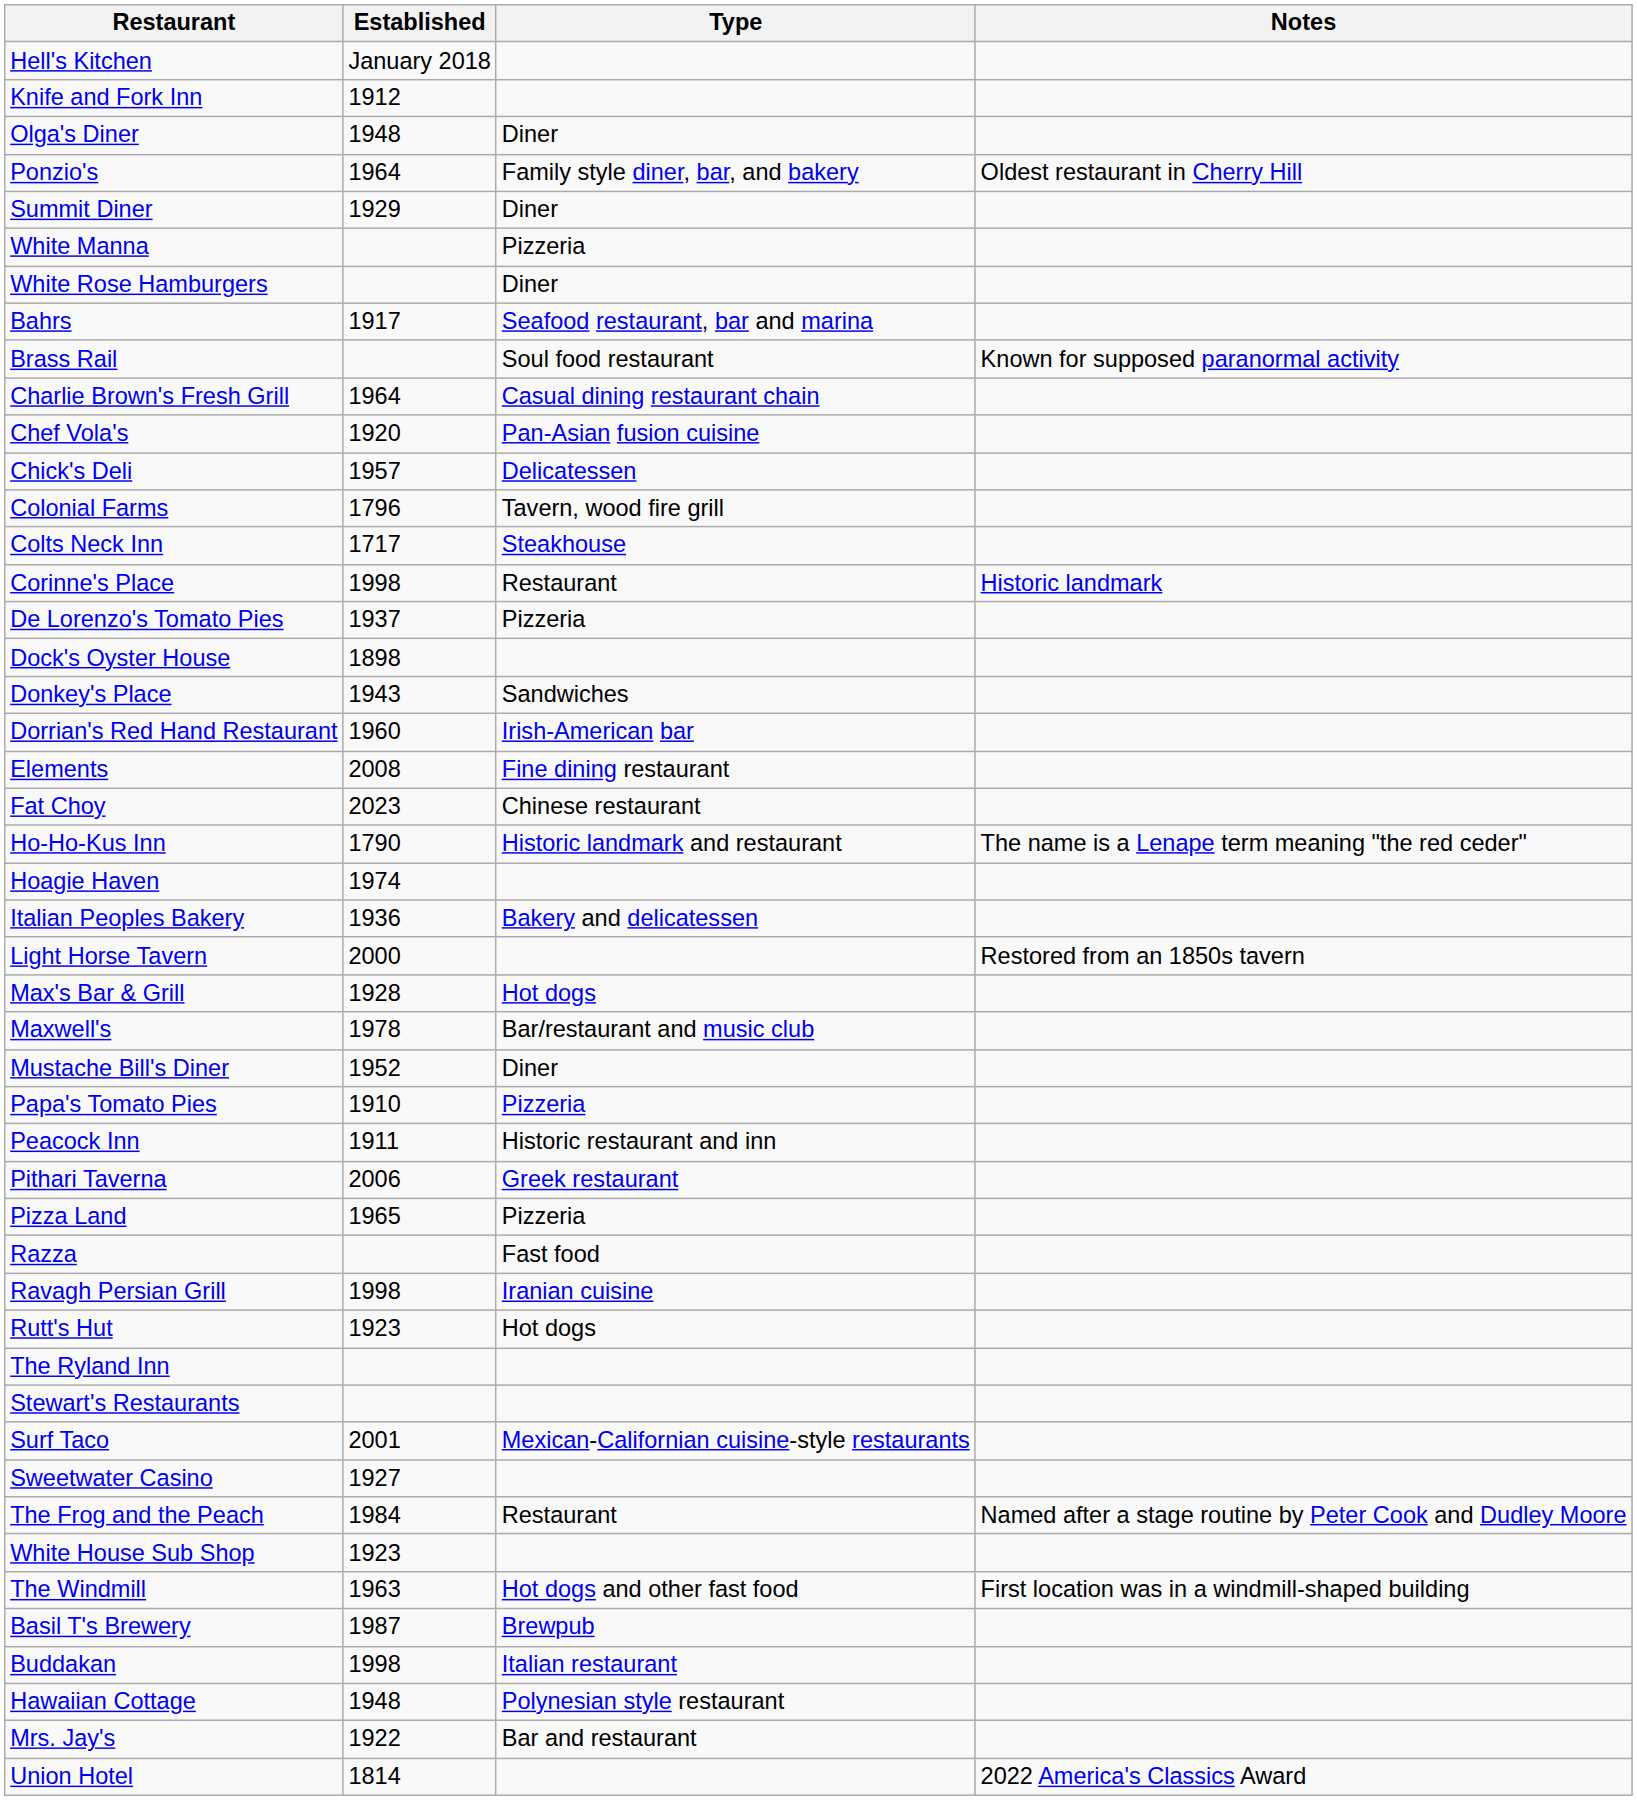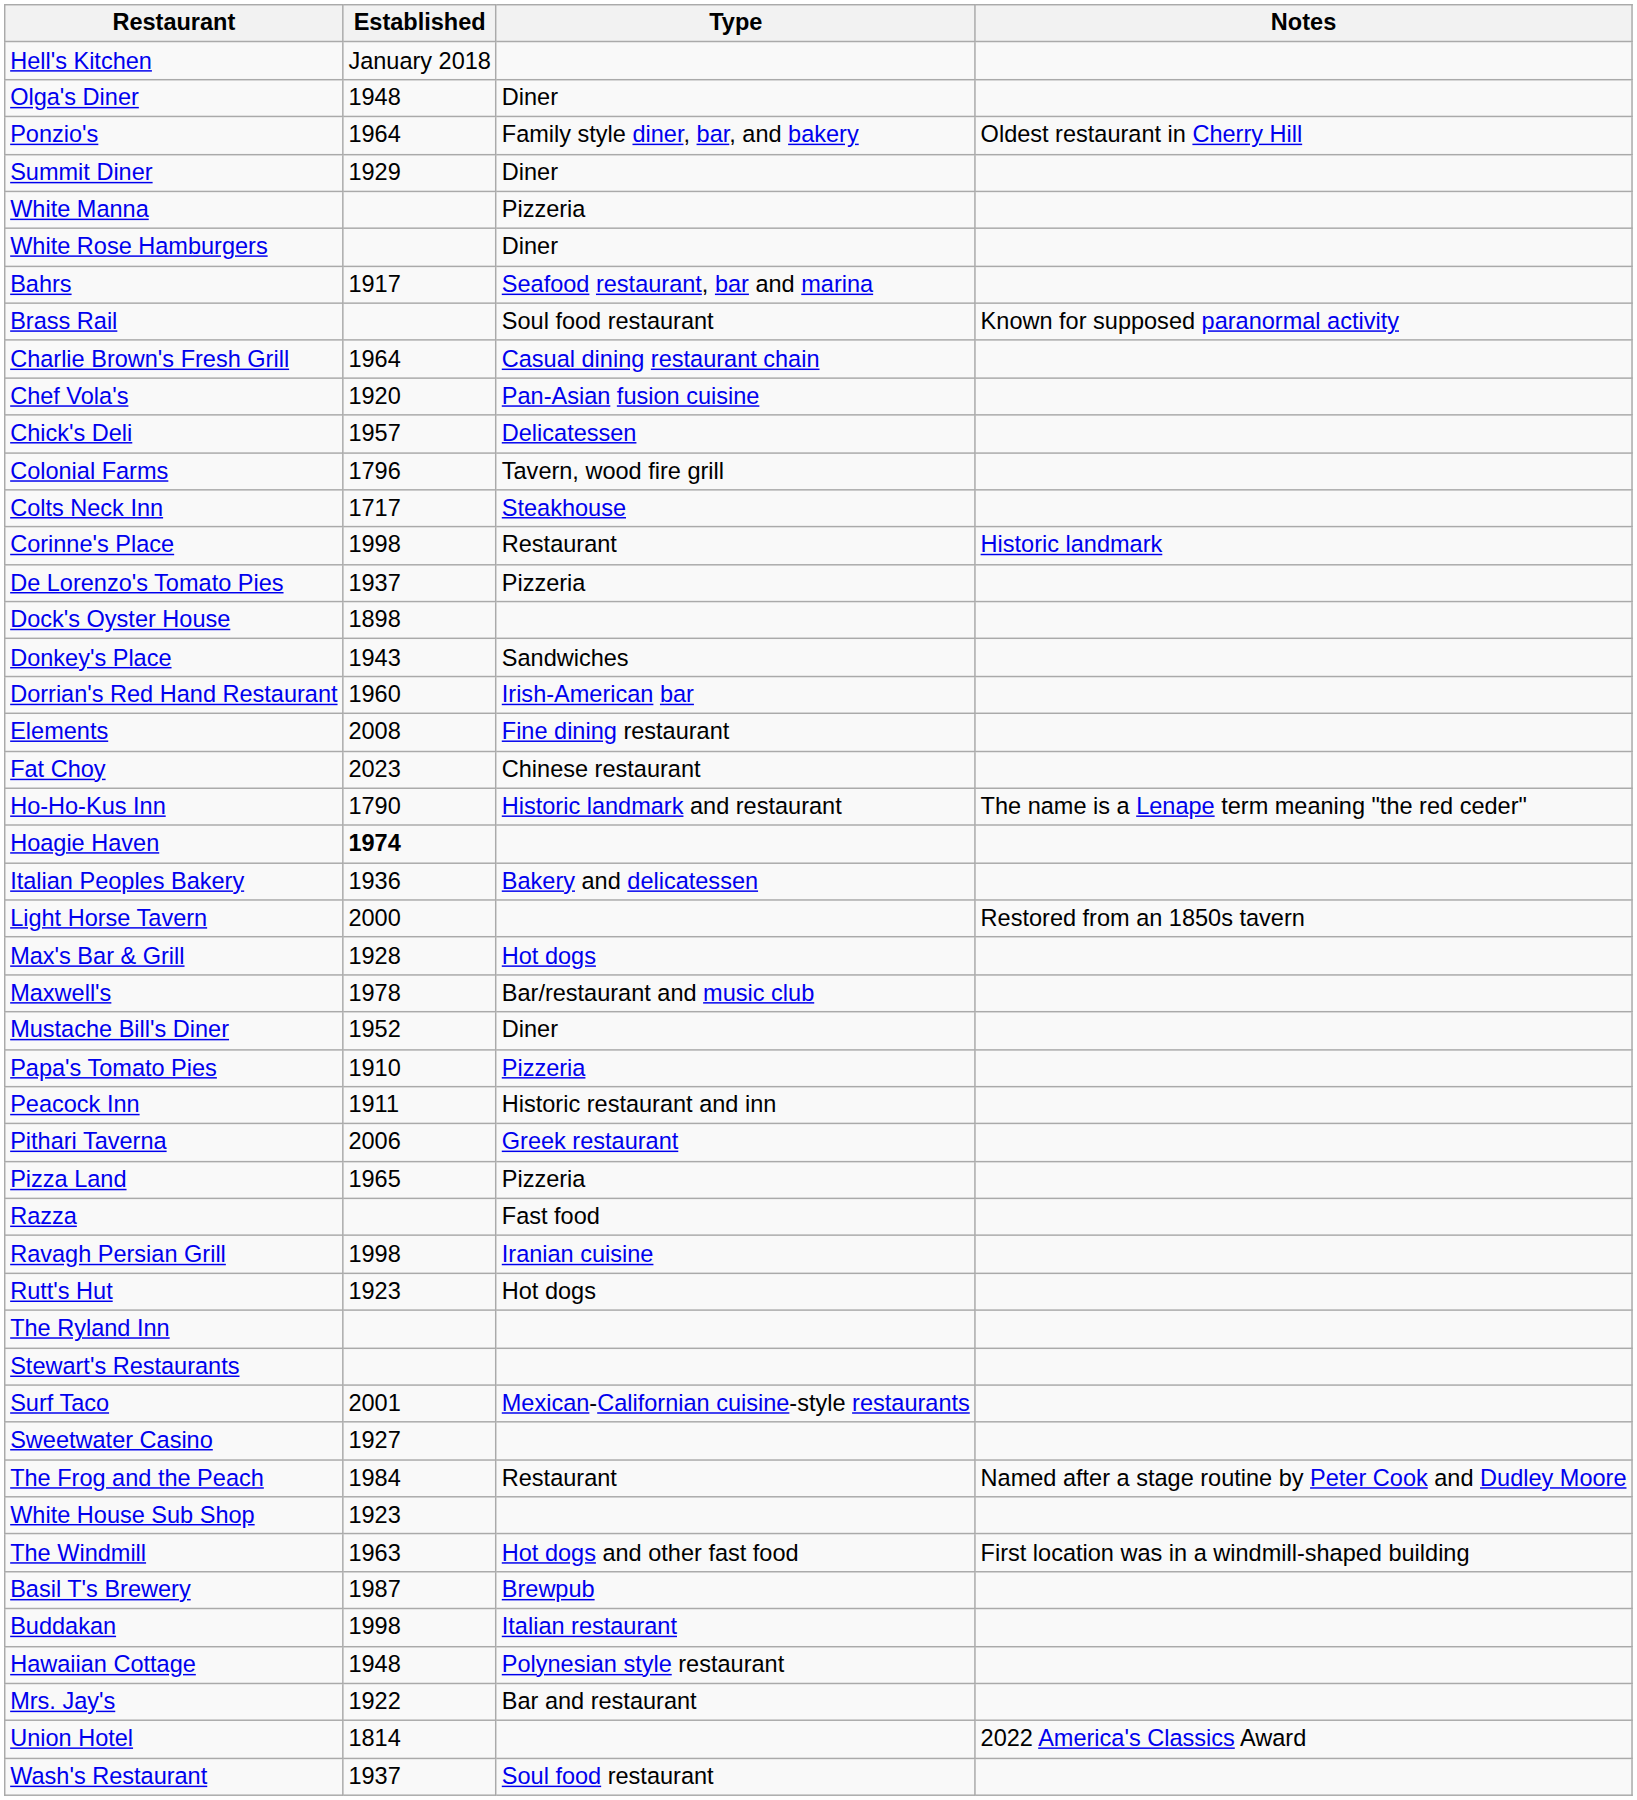- row: Knife and Fork Inn | 1912
Hoagie Haven | Established: normal -> bold
+ row: Wash's Restaurant | 1937 | Soul food restaurant
